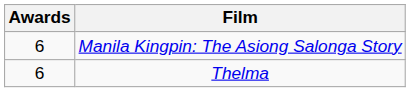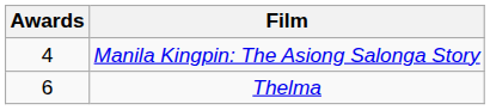Manila Kingpin: The Asiong Salonga Story | Awards: 6 -> 4
